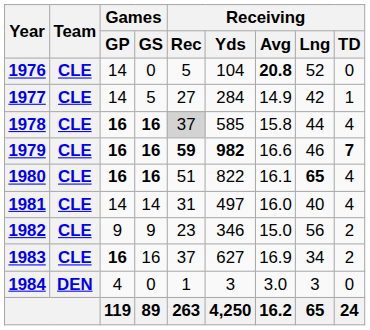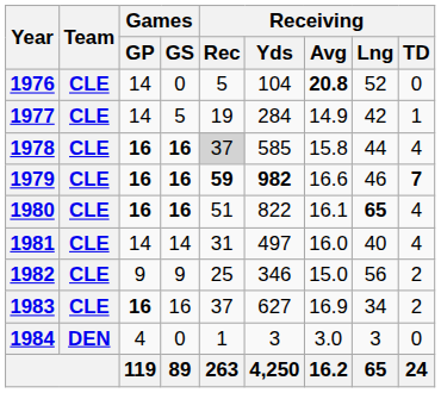1977 | Receiving / Rec: 27 -> 19
1982 | Receiving / Rec: 23 -> 25
